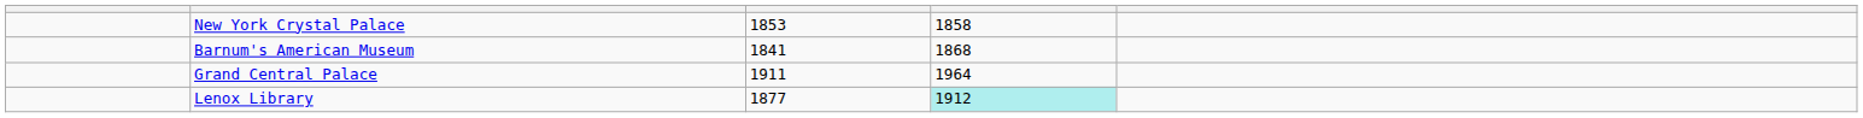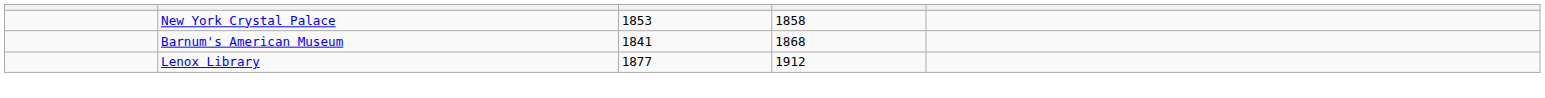- row: Grand Central Palace | 1911 | 1964
Lenox Library | column 4: paleturquoise background -> no background
